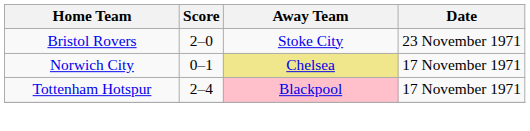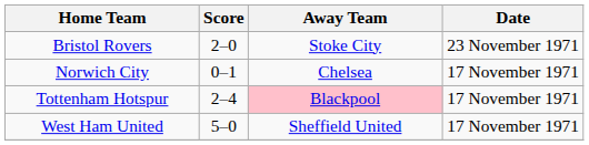Norwich City | Away Team: khaki background -> no background
+ row: West Ham United | 5–0 | Sheffield United | 17 November 1971
